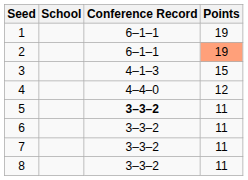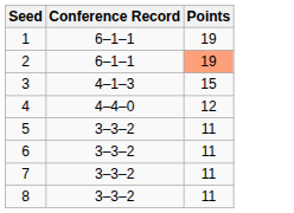- column: School
5 | Conference Record: bold -> normal
